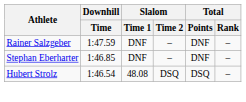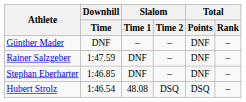+ row: Günther Mader | DNF | – | – | DNF | –
